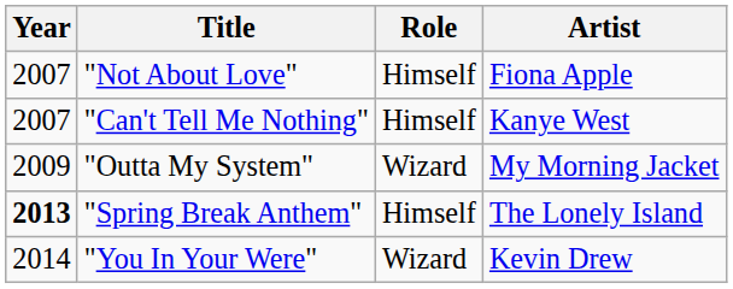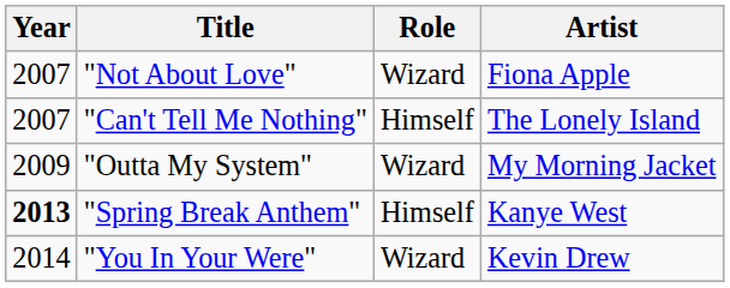"Not About Love" | Role: Himself -> Wizard
"Can't Tell Me Nothing" | Artist: Kanye West -> The Lonely Island
"Spring Break Anthem" | Artist: The Lonely Island -> Kanye West
